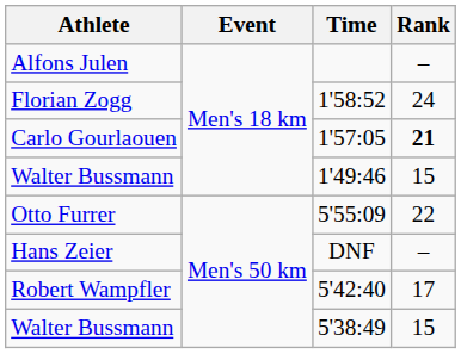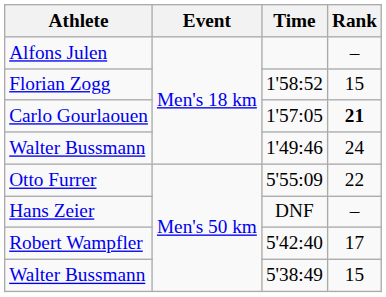1'58:52 | Rank: 24 -> 15
1'49:46 | Rank: 15 -> 24
